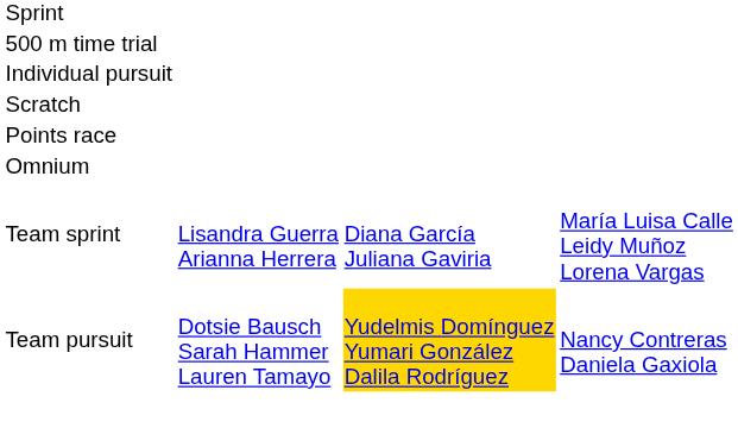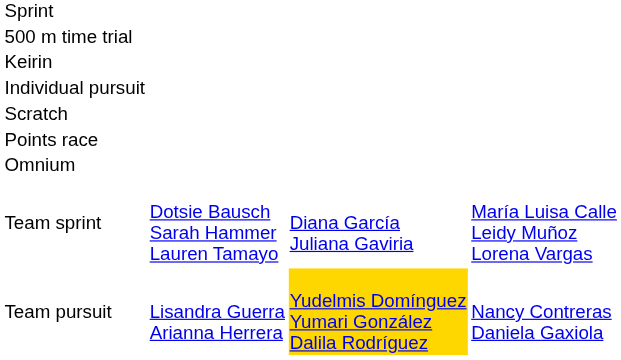+ row: Keirin
Team sprint | column 2: Lisandra Guerra Arianna Herrera -> Dotsie Bausch Sarah Hammer Lauren Tamayo
Team pursuit | column 2: Dotsie Bausch Sarah Hammer Lauren Tamayo -> Lisandra Guerra Arianna Herrera
